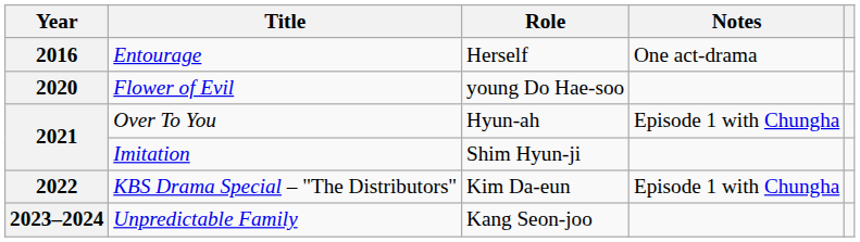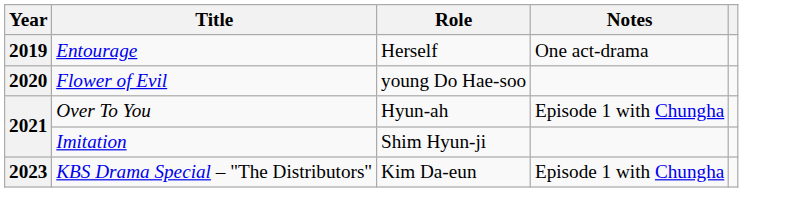Entourage | Year: 2016 -> 2019
KBS Drama Special – "The Distributors" | Year: 2022 -> 2023
- row: 2023–2024 | Unpredictable Family | Kang Seon-joo
